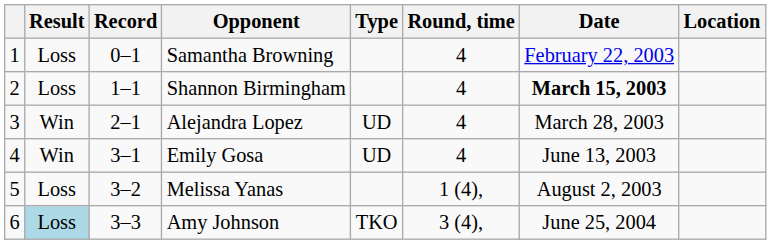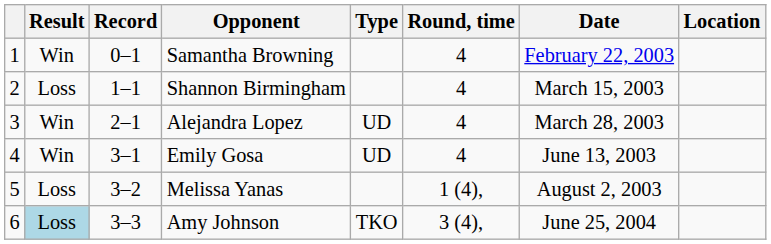Samantha Browning | Result: Loss -> Win
Shannon Birmingham | Date: bold -> normal
